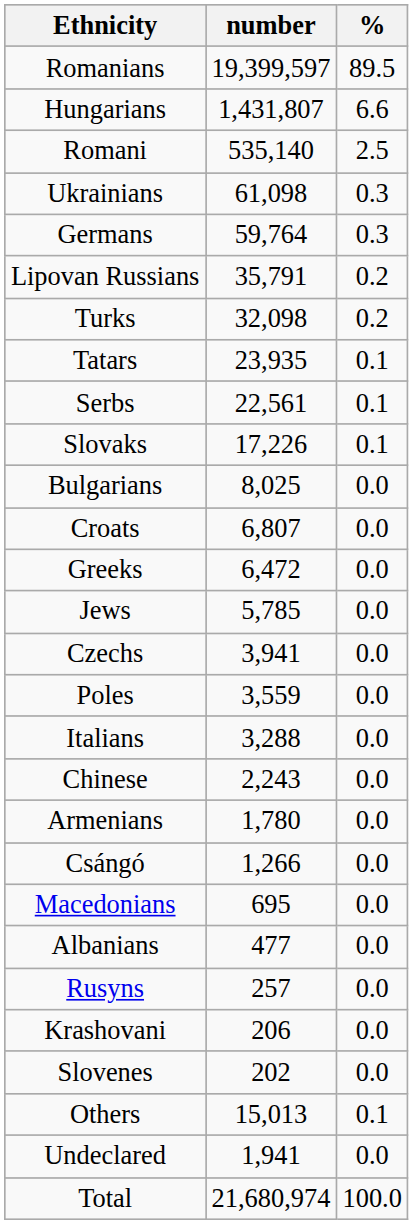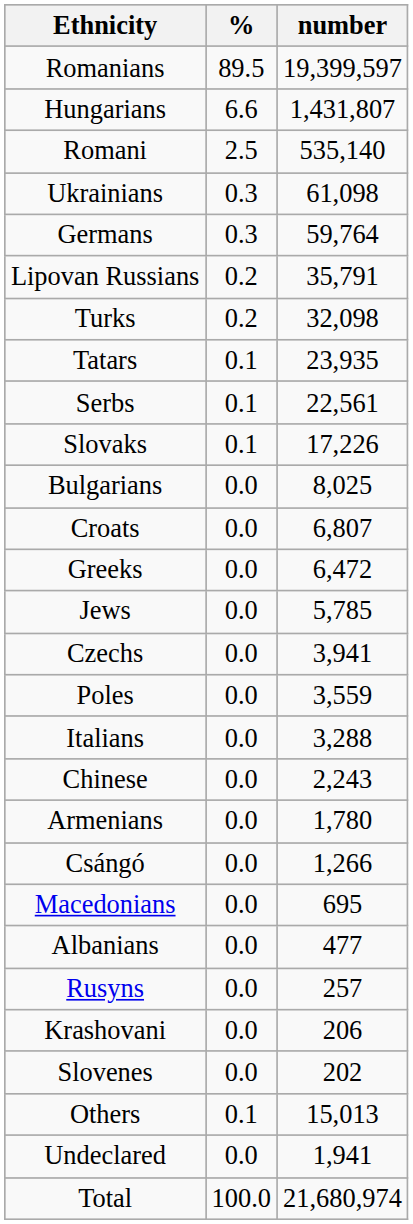columns swapped: number <-> %
